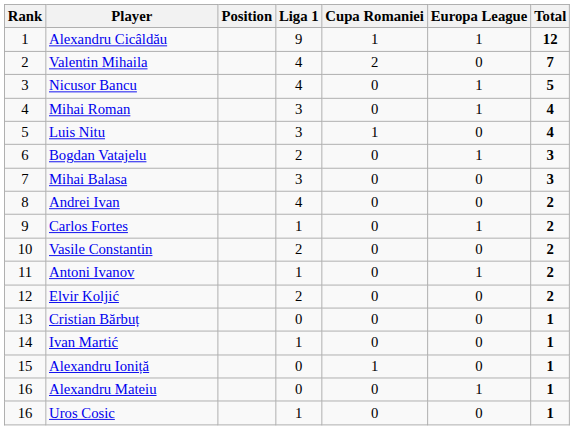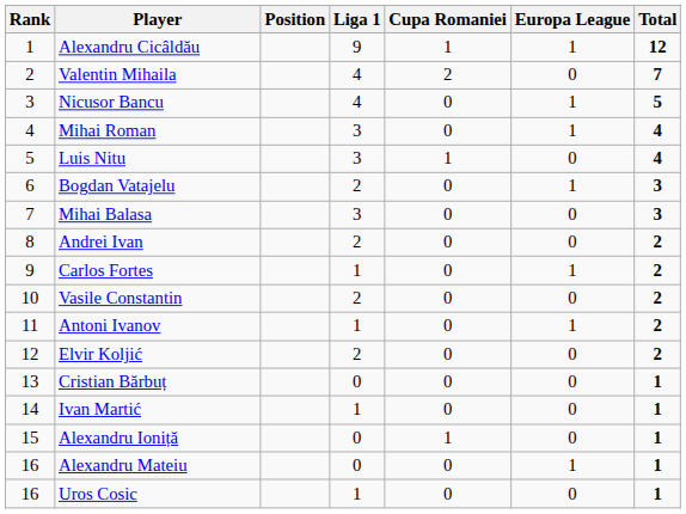Andrei Ivan | Liga 1: 4 -> 2
